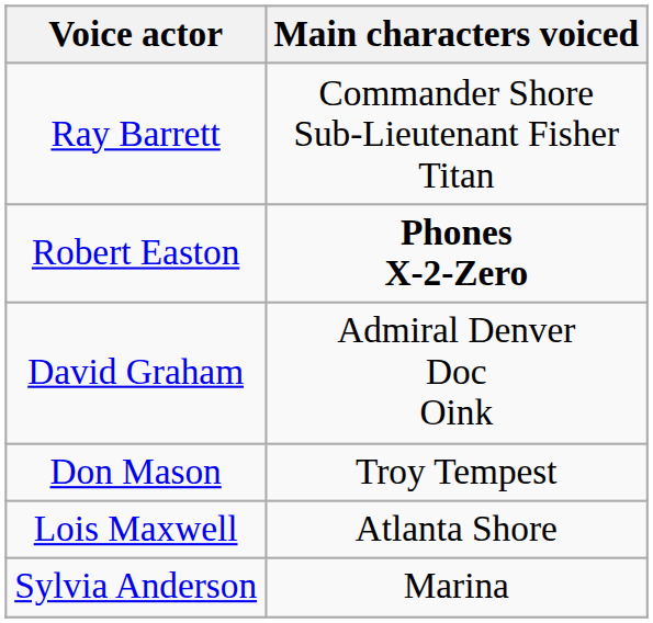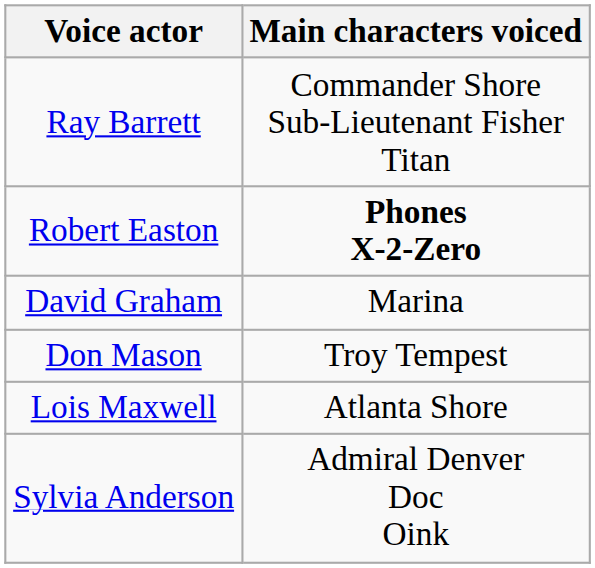David Graham | Main characters voiced: Admiral Denver Doc Oink -> Marina
Sylvia Anderson | Main characters voiced: Marina -> Admiral Denver Doc Oink
